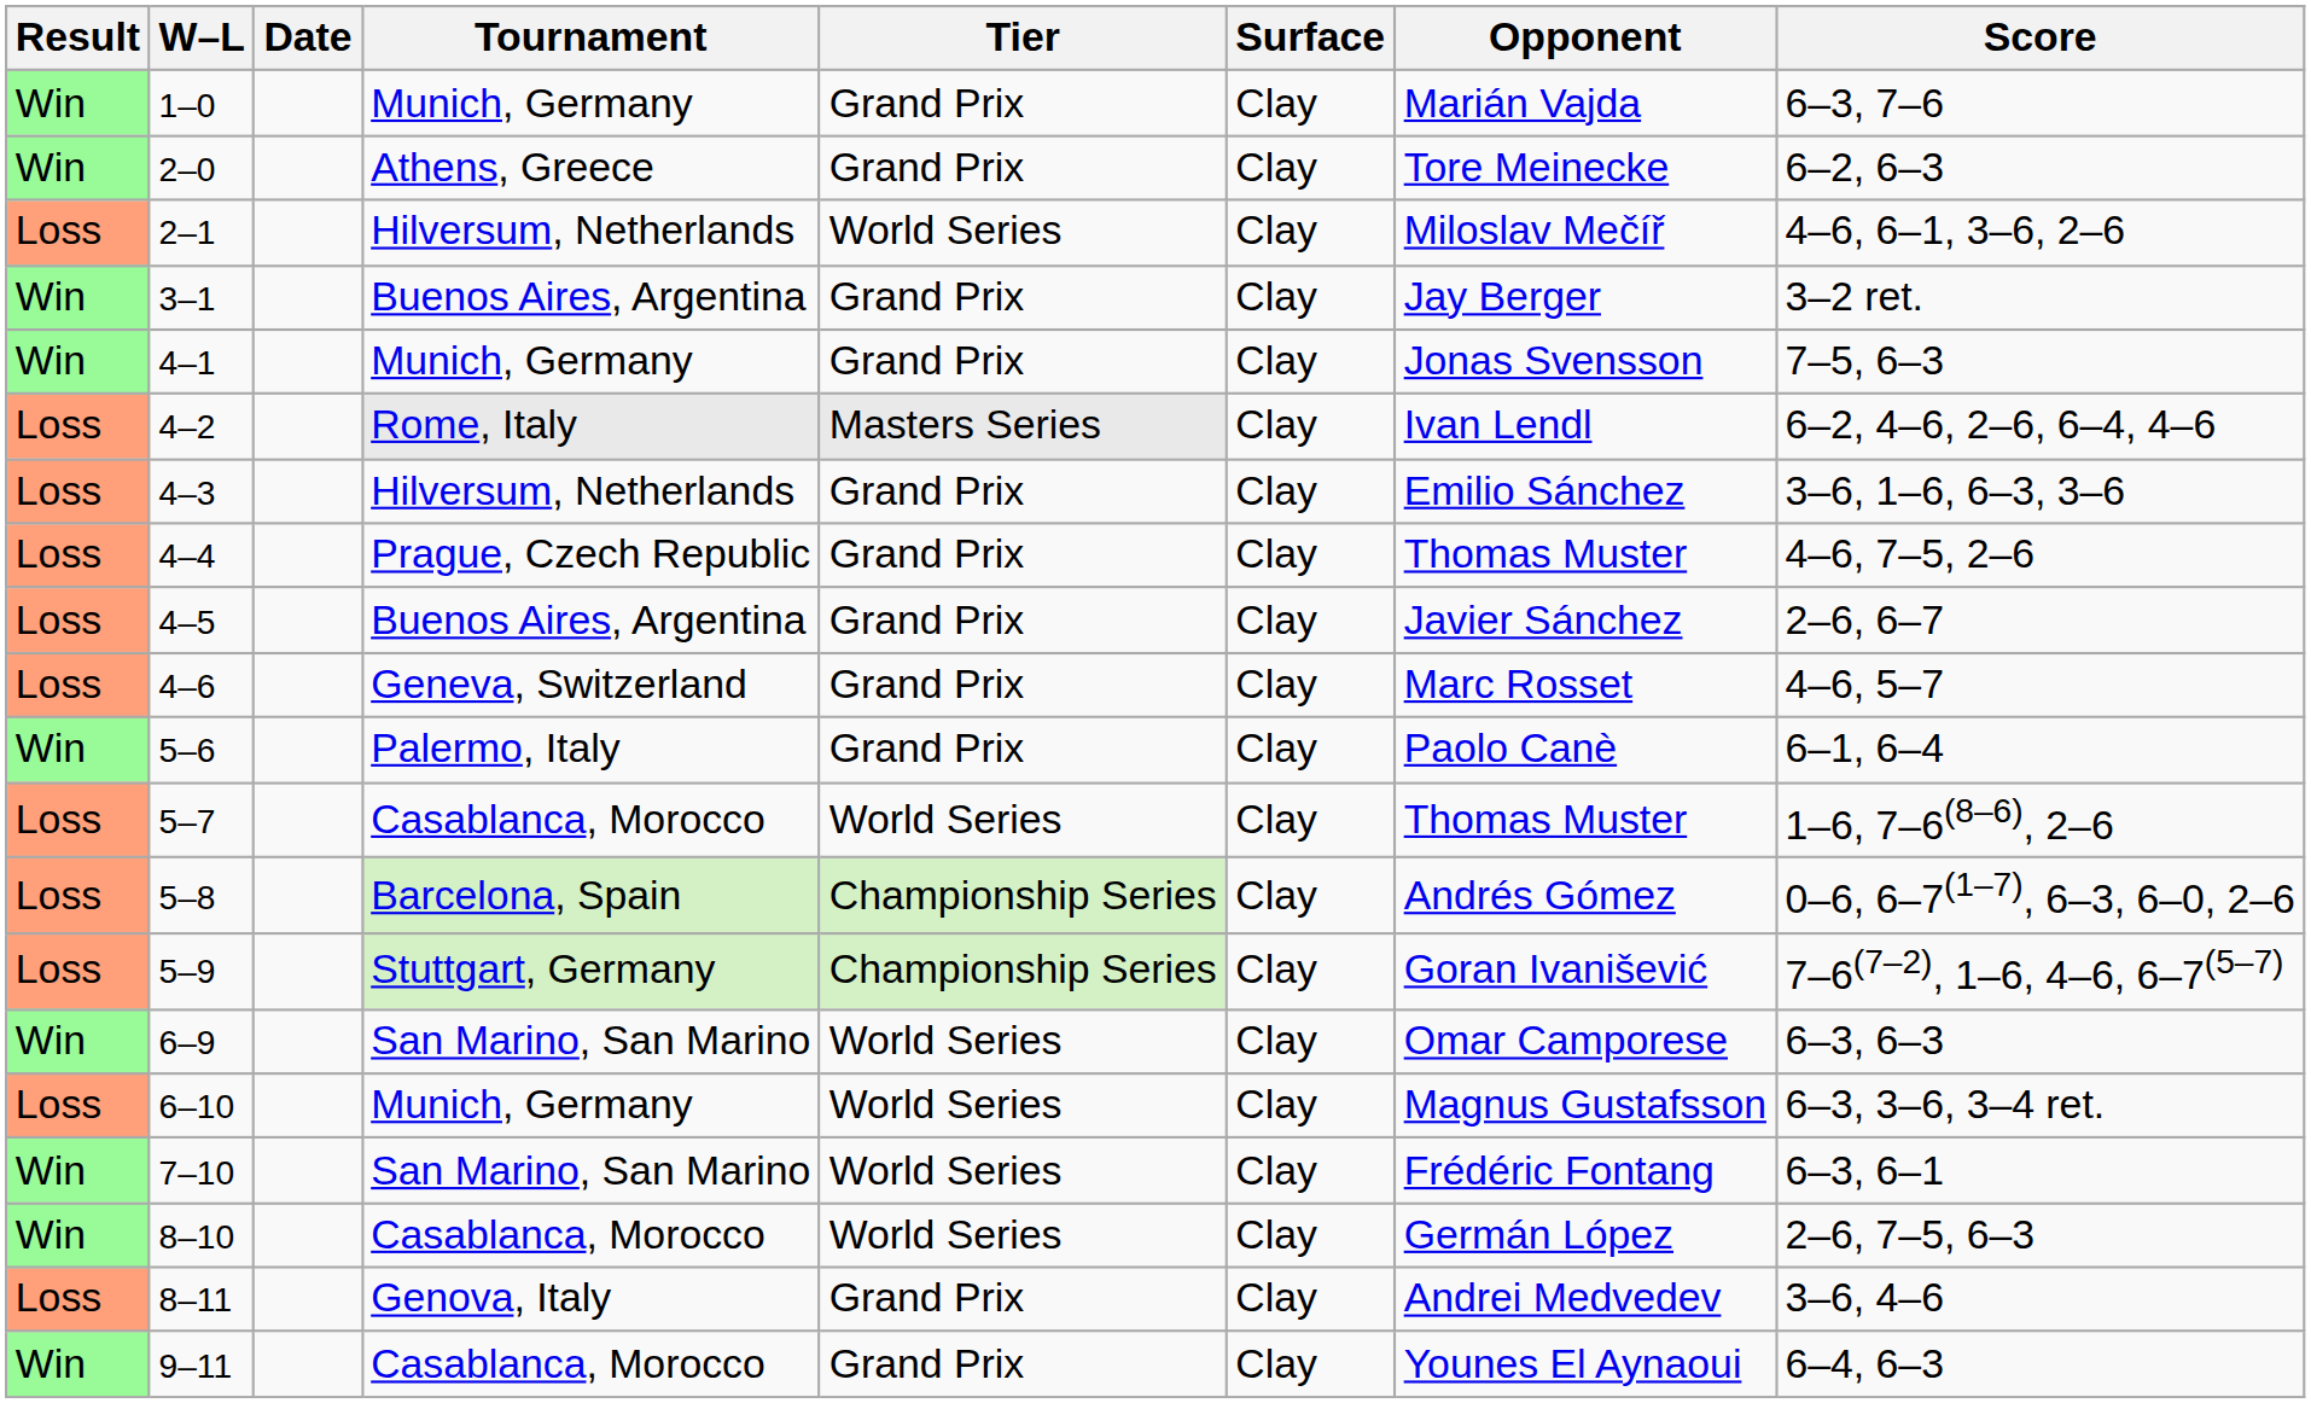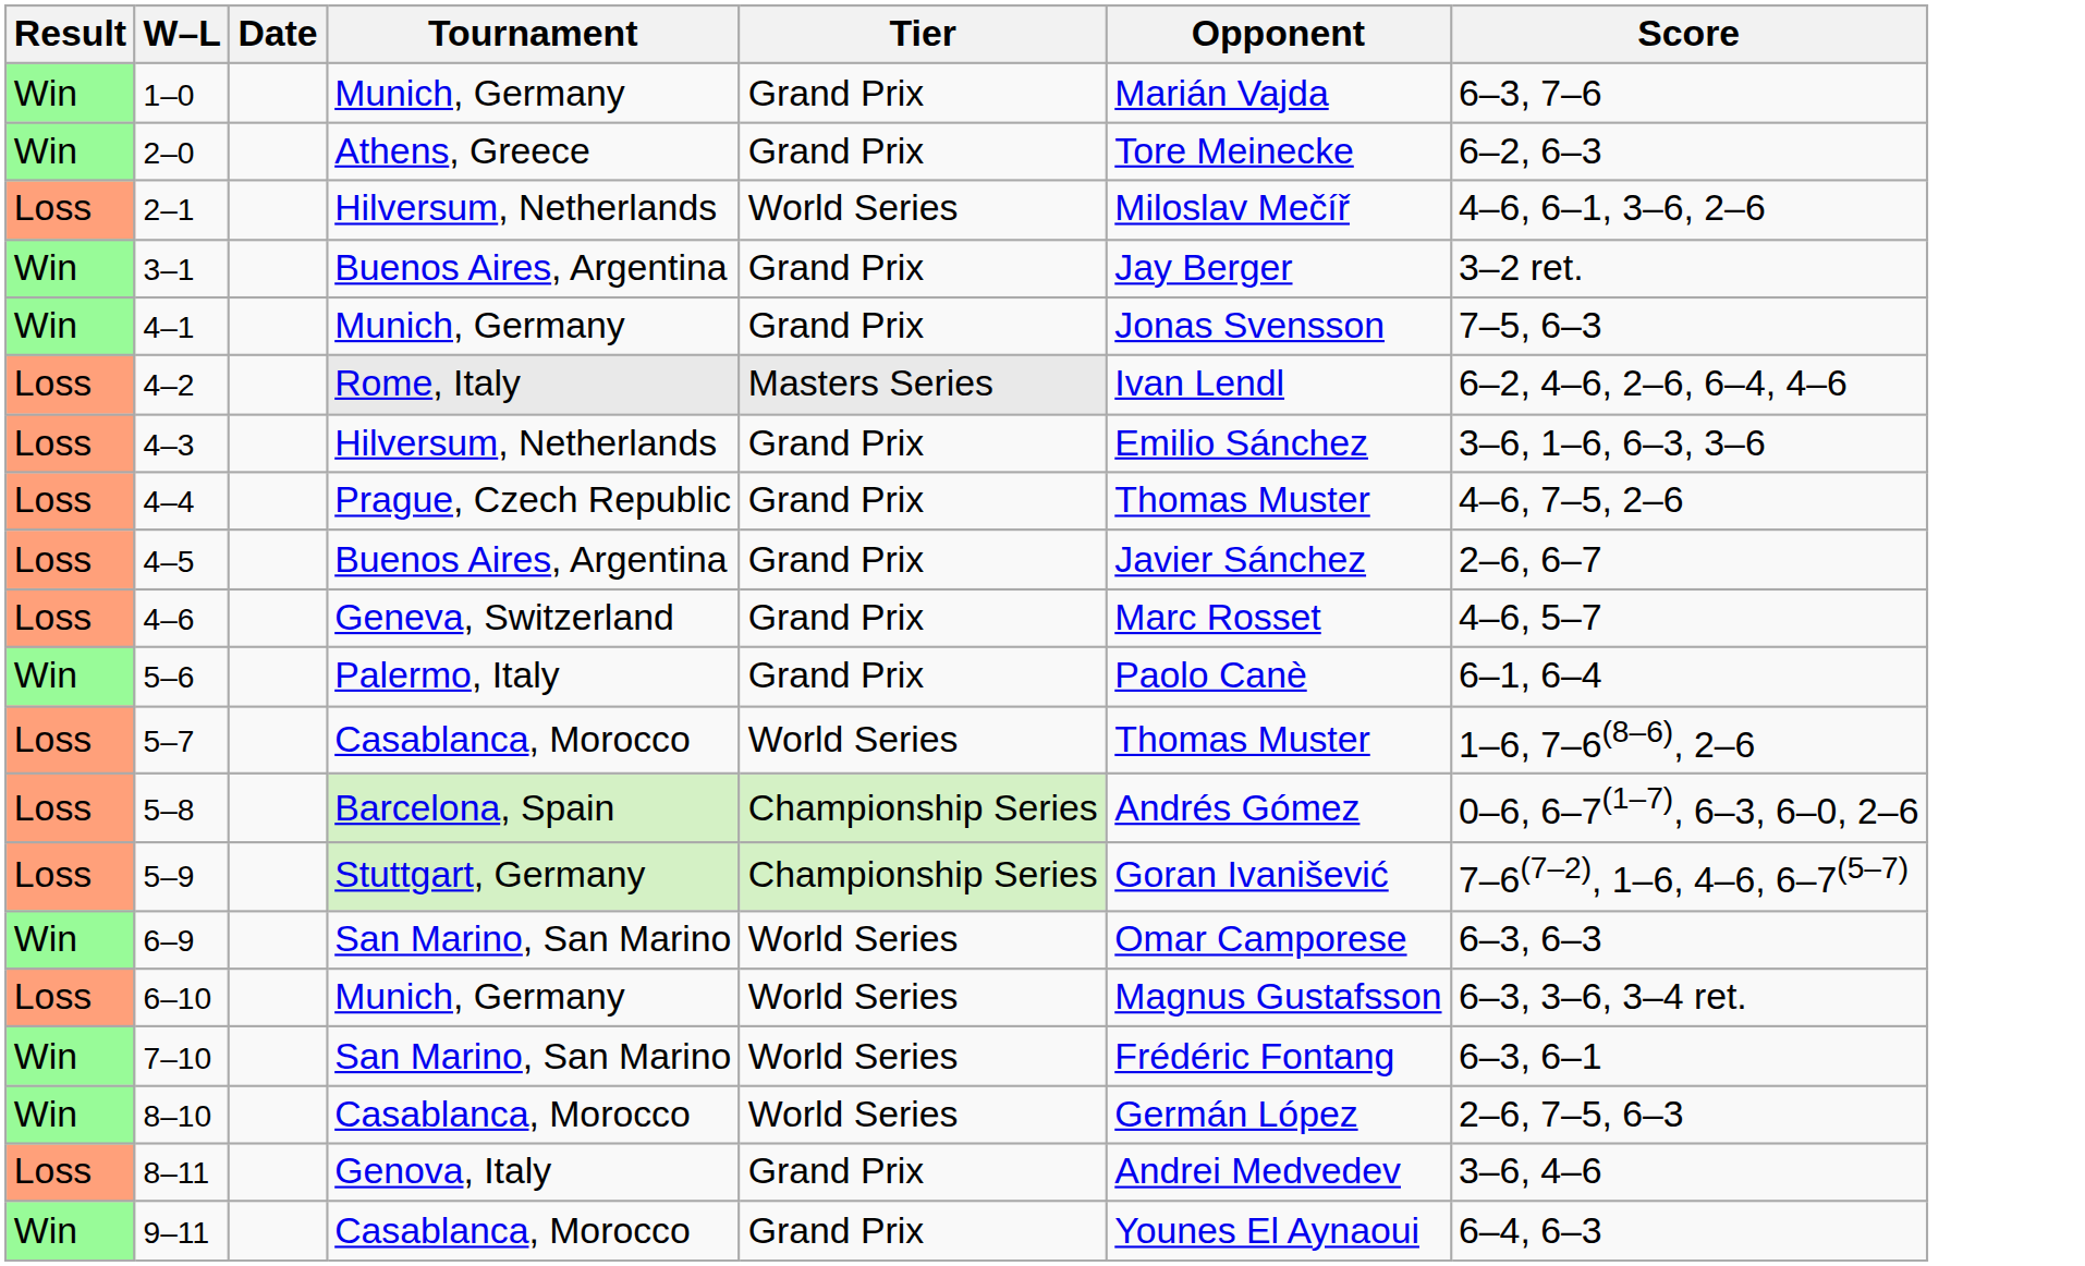- column: Surface | Clay | Clay | Clay | Clay | Clay | Clay | Clay | Clay | Clay | Clay | Clay | Clay | Clay | Clay | Clay | Clay | Clay | Clay | Clay | Clay
